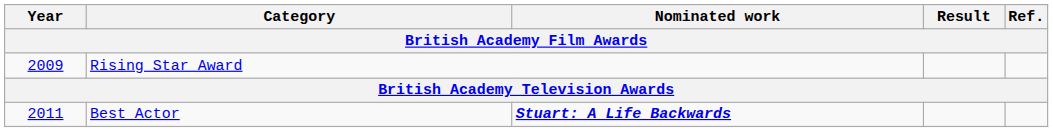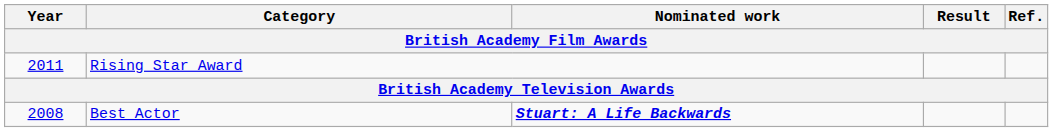Rising Star Award | Year: 2009 -> 2011
Best Actor | Year: 2011 -> 2008
